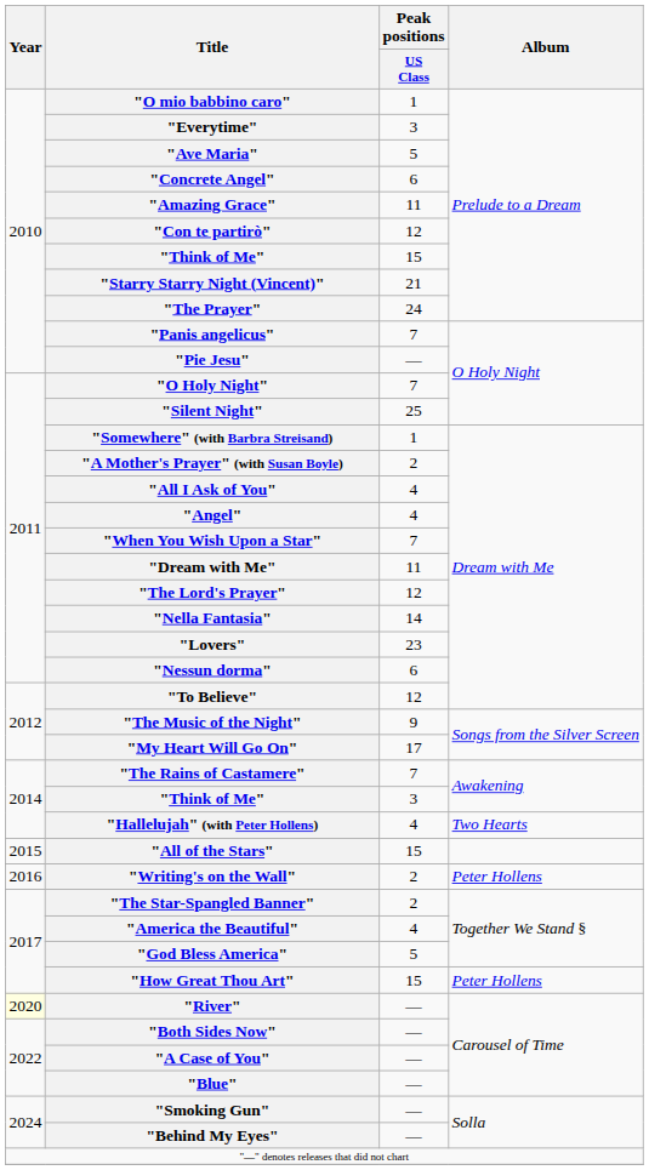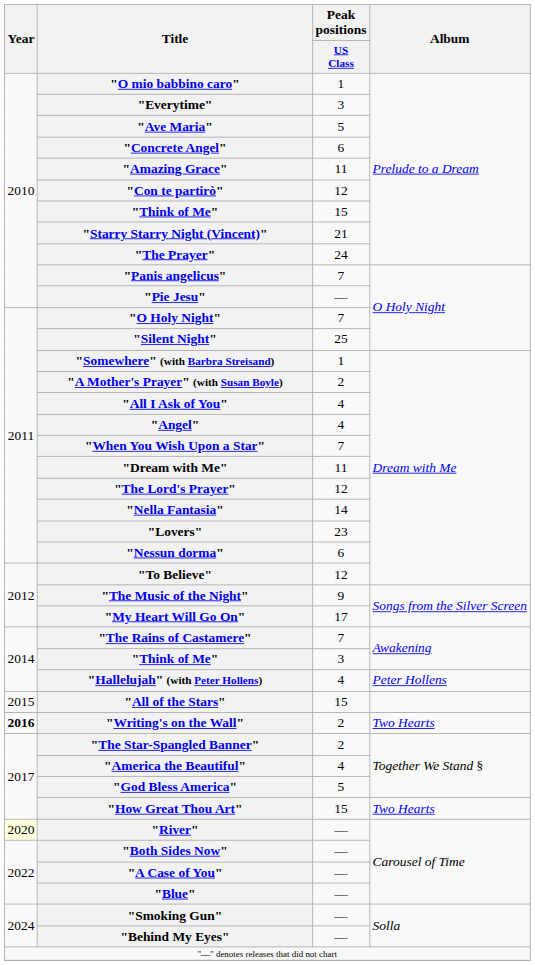"Hallelujah" (with Peter Hollens) | Album: Two Hearts -> Peter Hollens
"Writing's on the Wall" | Year: normal -> bold
"Writing's on the Wall" | Album: Peter Hollens -> Two Hearts
"How Great Thou Art" | Album: Peter Hollens -> Two Hearts
